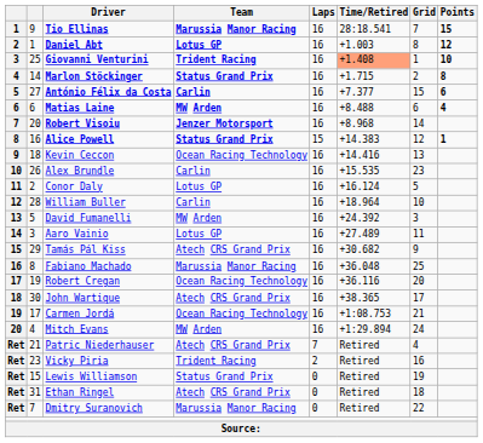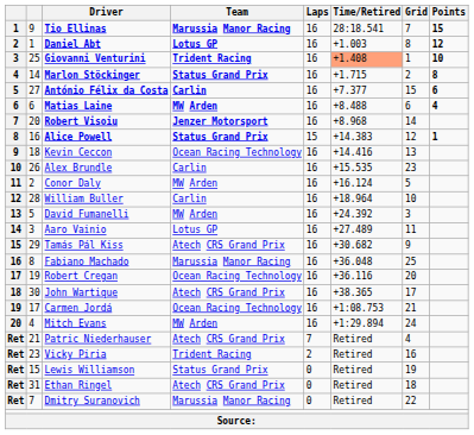Conor Daly | Team: Lotus GP -> MW Arden
